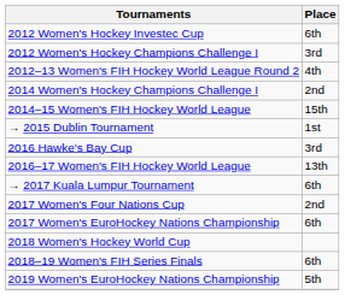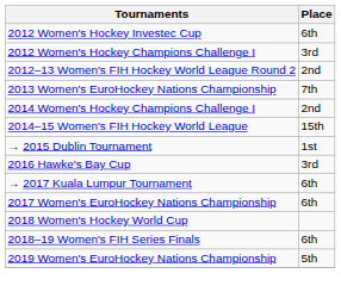2012–13 Women's FIH Hockey World League Round 2 | Place: 4th -> 2nd
+ row: 2013 Women's EuroHockey Nations Championship | 7th
- row: 2016–17 Women's FIH Hockey World League | 13th
- row: 2017 Women's Four Nations Cup | 2nd
